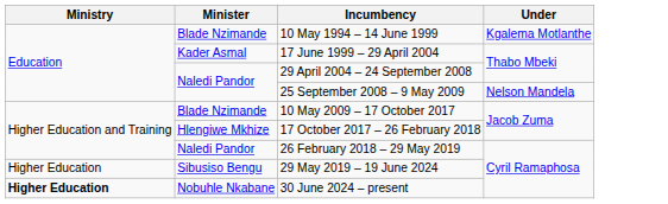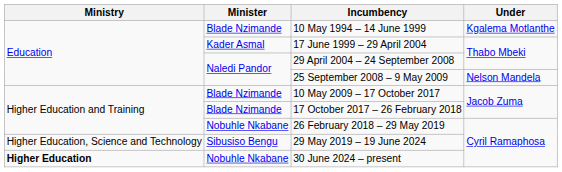17 October 2017 – 26 February 2018 | Minister: Hlengiwe Mkhize -> Blade Nzimande
26 February 2018 – 29 May 2019 | Minister: Naledi Pandor -> Nobuhle Nkabane
29 May 2019 – 19 June 2024 | Ministry: Higher Education -> Higher Education, Science and Technology
